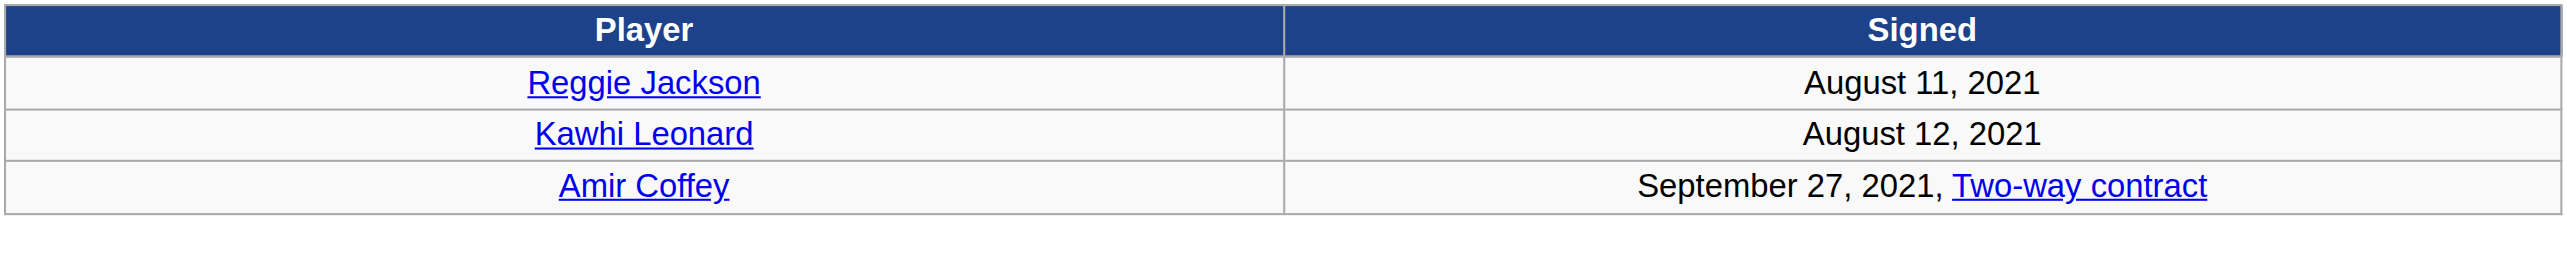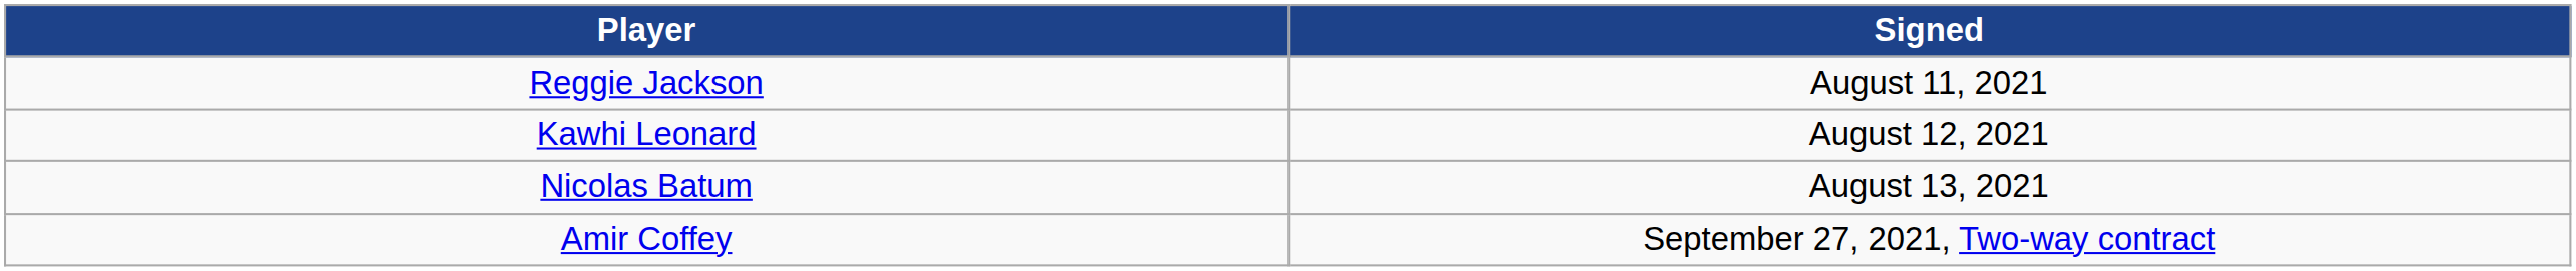+ row: Nicolas Batum | August 13, 2021
